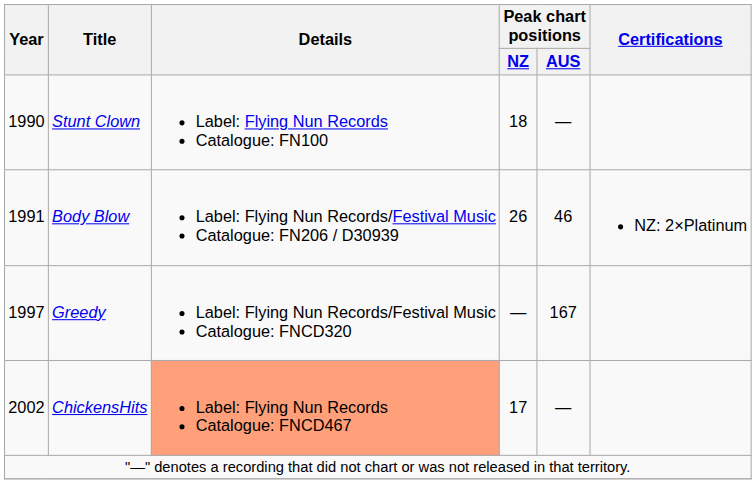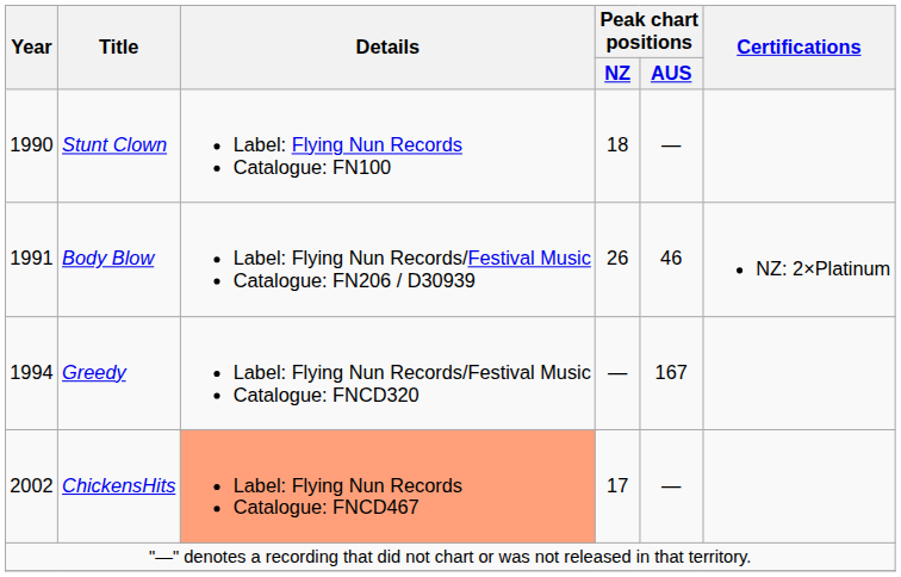Greedy | Year: 1997 -> 1994
